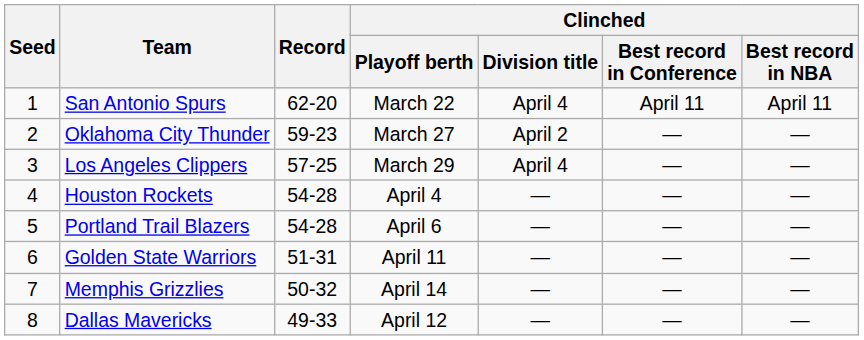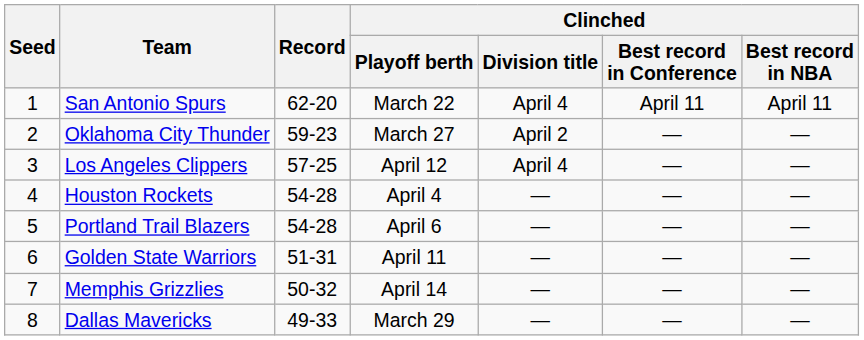Los Angeles Clippers | Clinched / Playoff berth: March 29 -> April 12
Dallas Mavericks | Clinched / Playoff berth: April 12 -> March 29
